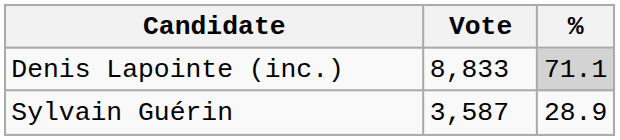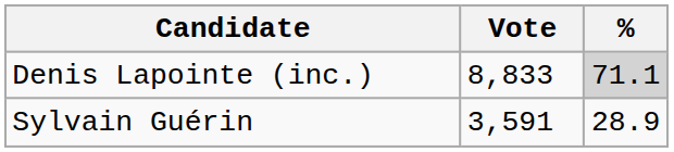Sylvain Guérin | Vote: 3,587 -> 3,591
